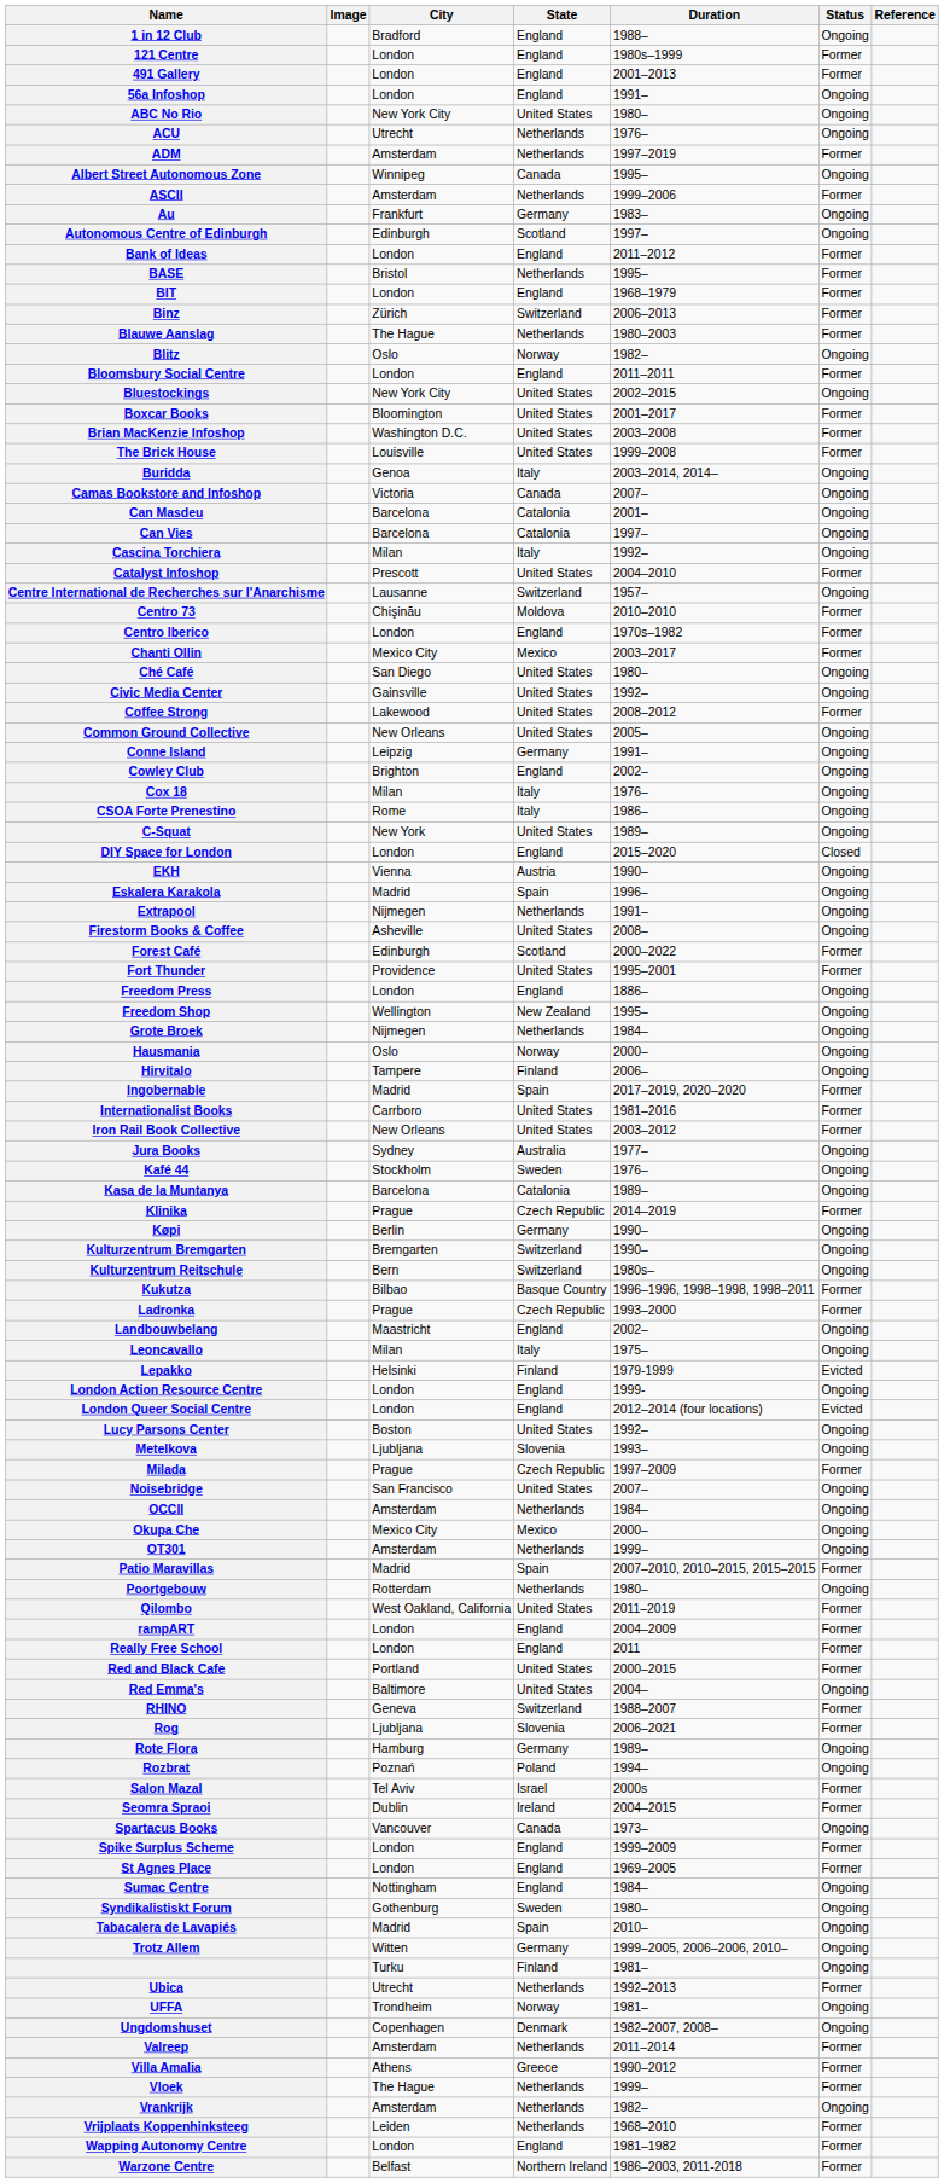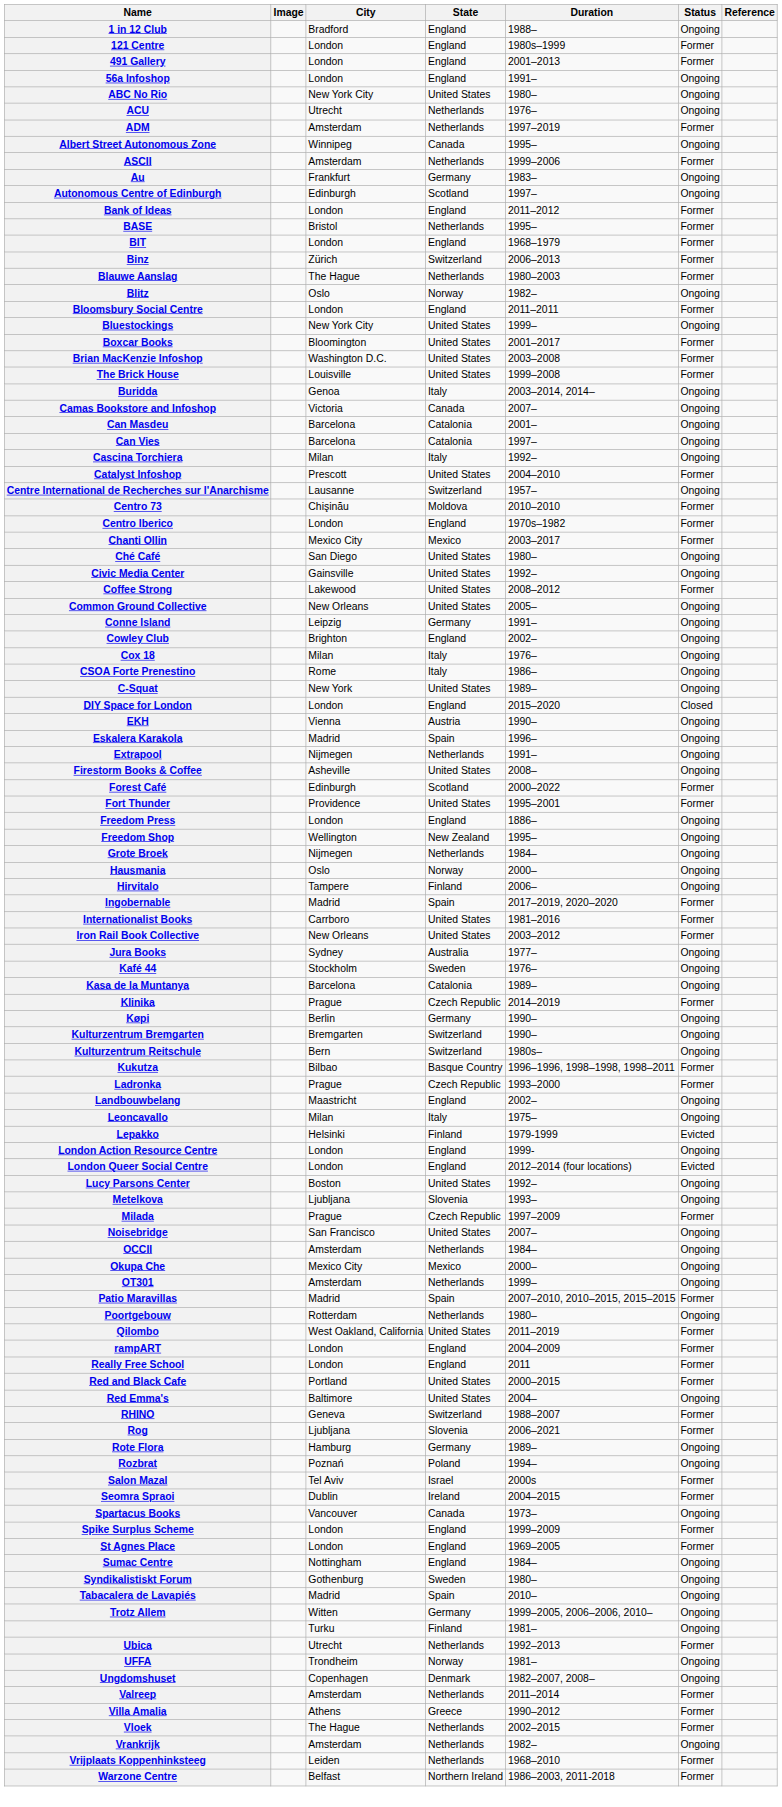Bluestockings | Duration: 2002–2015 -> 1999–
Vloek | Duration: 1999– -> 2002–2015
- row: Wapping Autonomy Centre | London | England | 1981–1982 | Former
